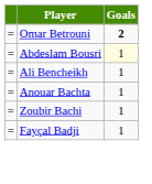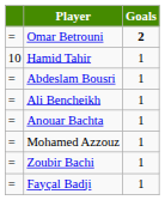+ row: 10 | Hamid Tahir | 1
Abdeslam Bousri | Goals: lightyellow background -> no background
+ row: = | Mohamed Azzouz | 1
